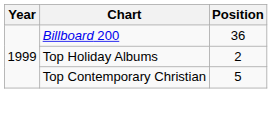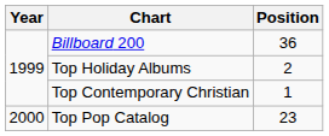Top Contemporary Christian | Position: 5 -> 1
+ row: 2000 | Top Pop Catalog | 23
